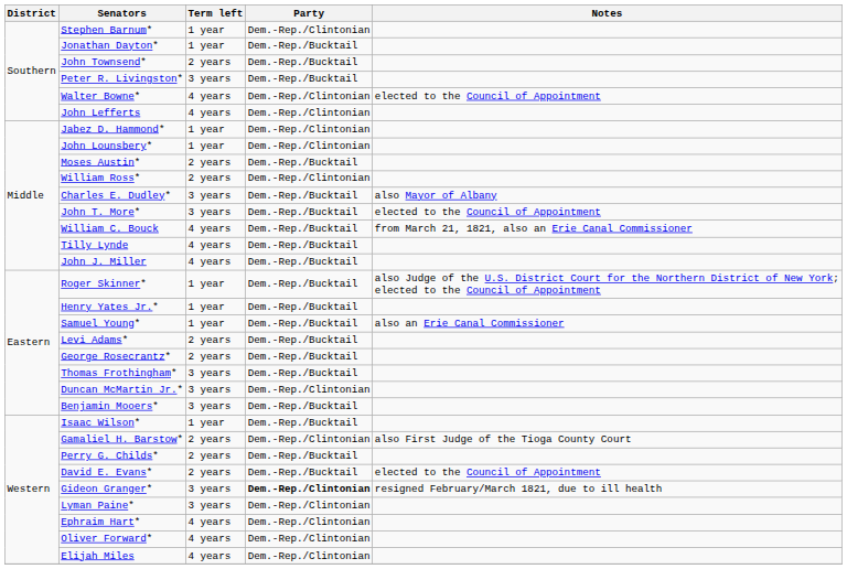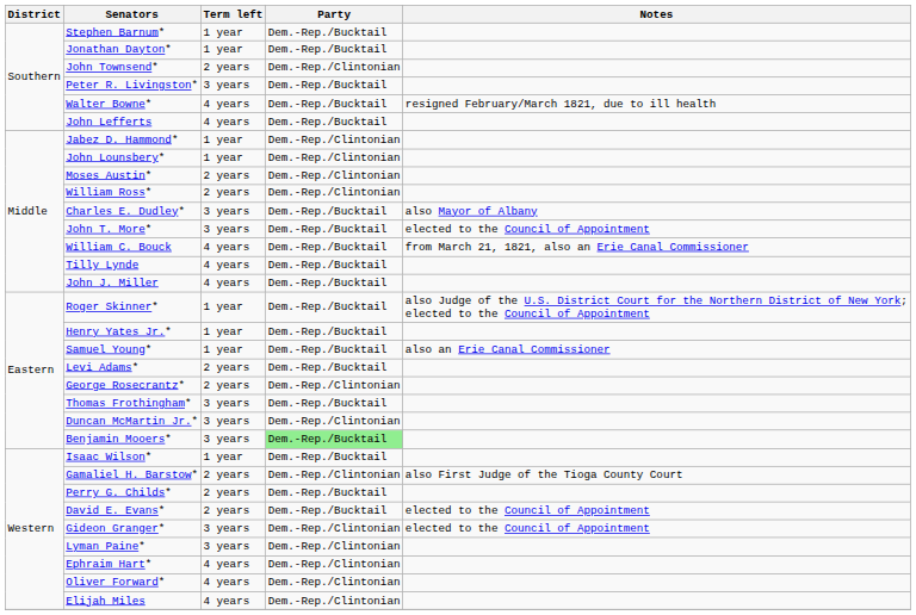Stephen Barnum* | Party: Dem.-Rep./Clintonian -> Dem.-Rep./Bucktail
John Townsend* | Party: Dem.-Rep./Bucktail -> Dem.-Rep./Clintonian
Walter Bowne* | Party: Dem.-Rep./Clintonian -> Dem.-Rep./Bucktail
Walter Bowne* | Notes: elected to the Council of Appointment -> resigned February/March 1821, due to ill health
John Lefferts | Party: Dem.-Rep./Clintonian -> Dem.-Rep./Bucktail
Moses Austin* | Party: Dem.-Rep./Bucktail -> Dem.-Rep./Clintonian
George Rosecrantz* | Party: Dem.-Rep./Bucktail -> Dem.-Rep./Clintonian
Benjamin Mooers* | Party: no background -> lightgreen background
Gideon Granger* | Party: bold -> normal
Gideon Granger* | Notes: resigned February/March 1821, due to ill health -> elected to the Council of Appointment
